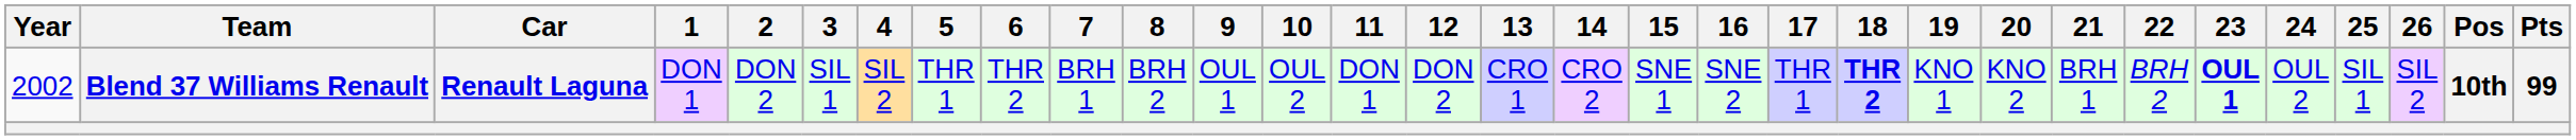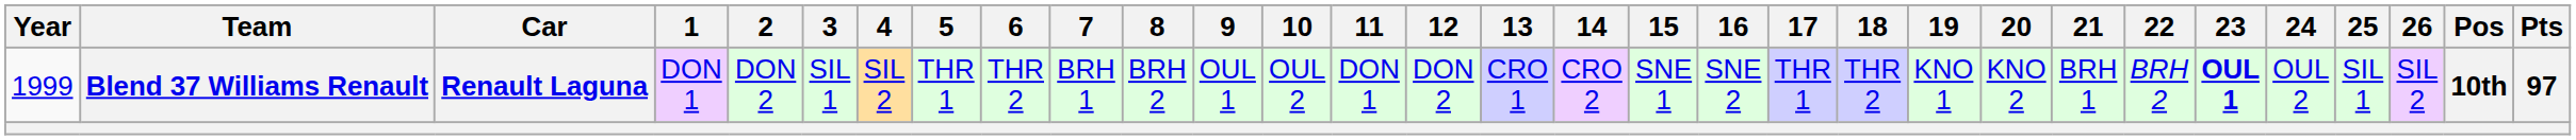Blend 37 Williams Renault | Year: 2002 -> 1999
Blend 37 Williams Renault | 18: bold -> normal
Blend 37 Williams Renault | Pts: 99 -> 97
